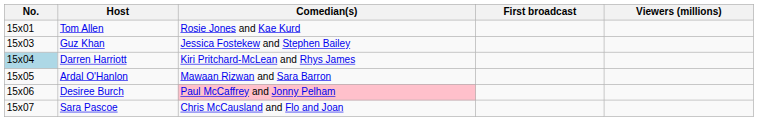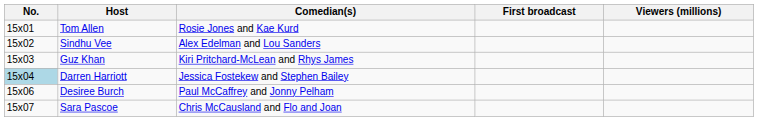+ row: 15x02 | Sindhu Vee | Alex Edelman and Lou Sanders
Guz Khan | Comedian(s): Jessica Fostekew and Stephen Bailey -> Kiri Pritchard-McLean and Rhys James
Darren Harriott | Comedian(s): Kiri Pritchard-McLean and Rhys James -> Jessica Fostekew and Stephen Bailey
- row: 15x05 | Ardal O'Hanlon | Mawaan Rizwan and Sara Barron
Desiree Burch | Comedian(s): pink background -> no background
